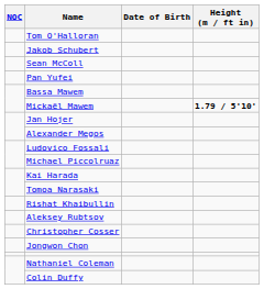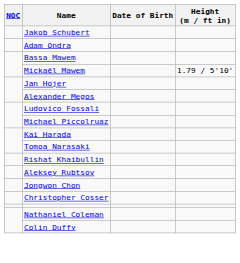- row: Tom O'Halloran
- row: Sean McColl
- row: Pan Yufei
+ row: Adam Ondra
Mickaël Mawem | Height (m / ft in): bold -> normal
rows swapped: Christopher Cosser <-> Jongwon Chon
